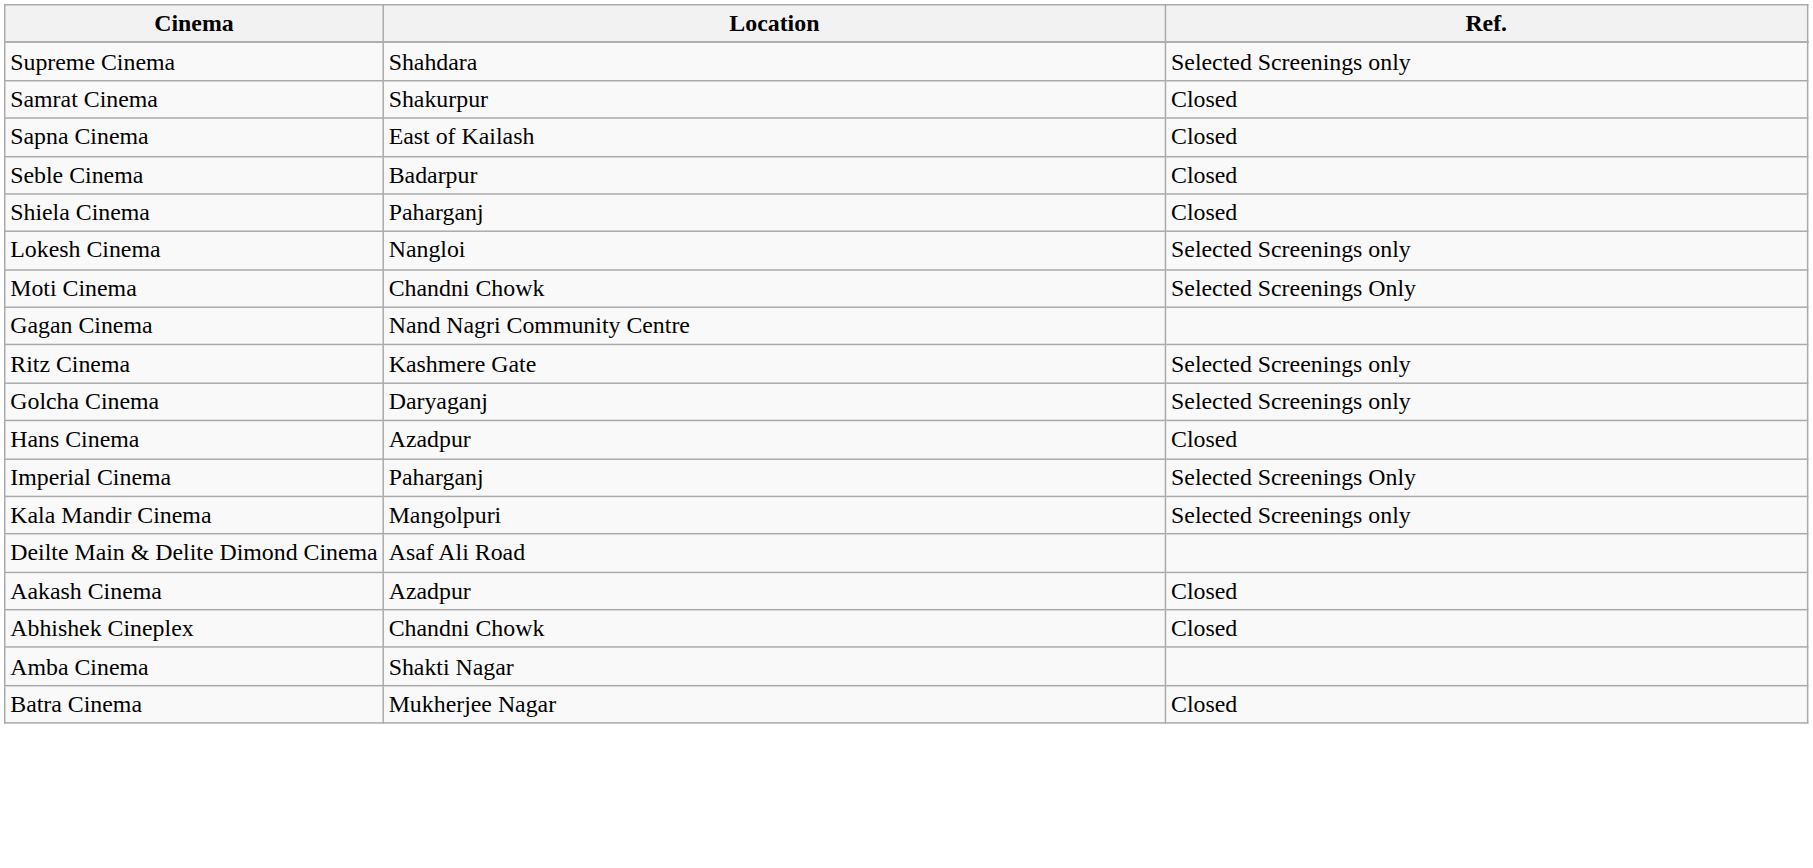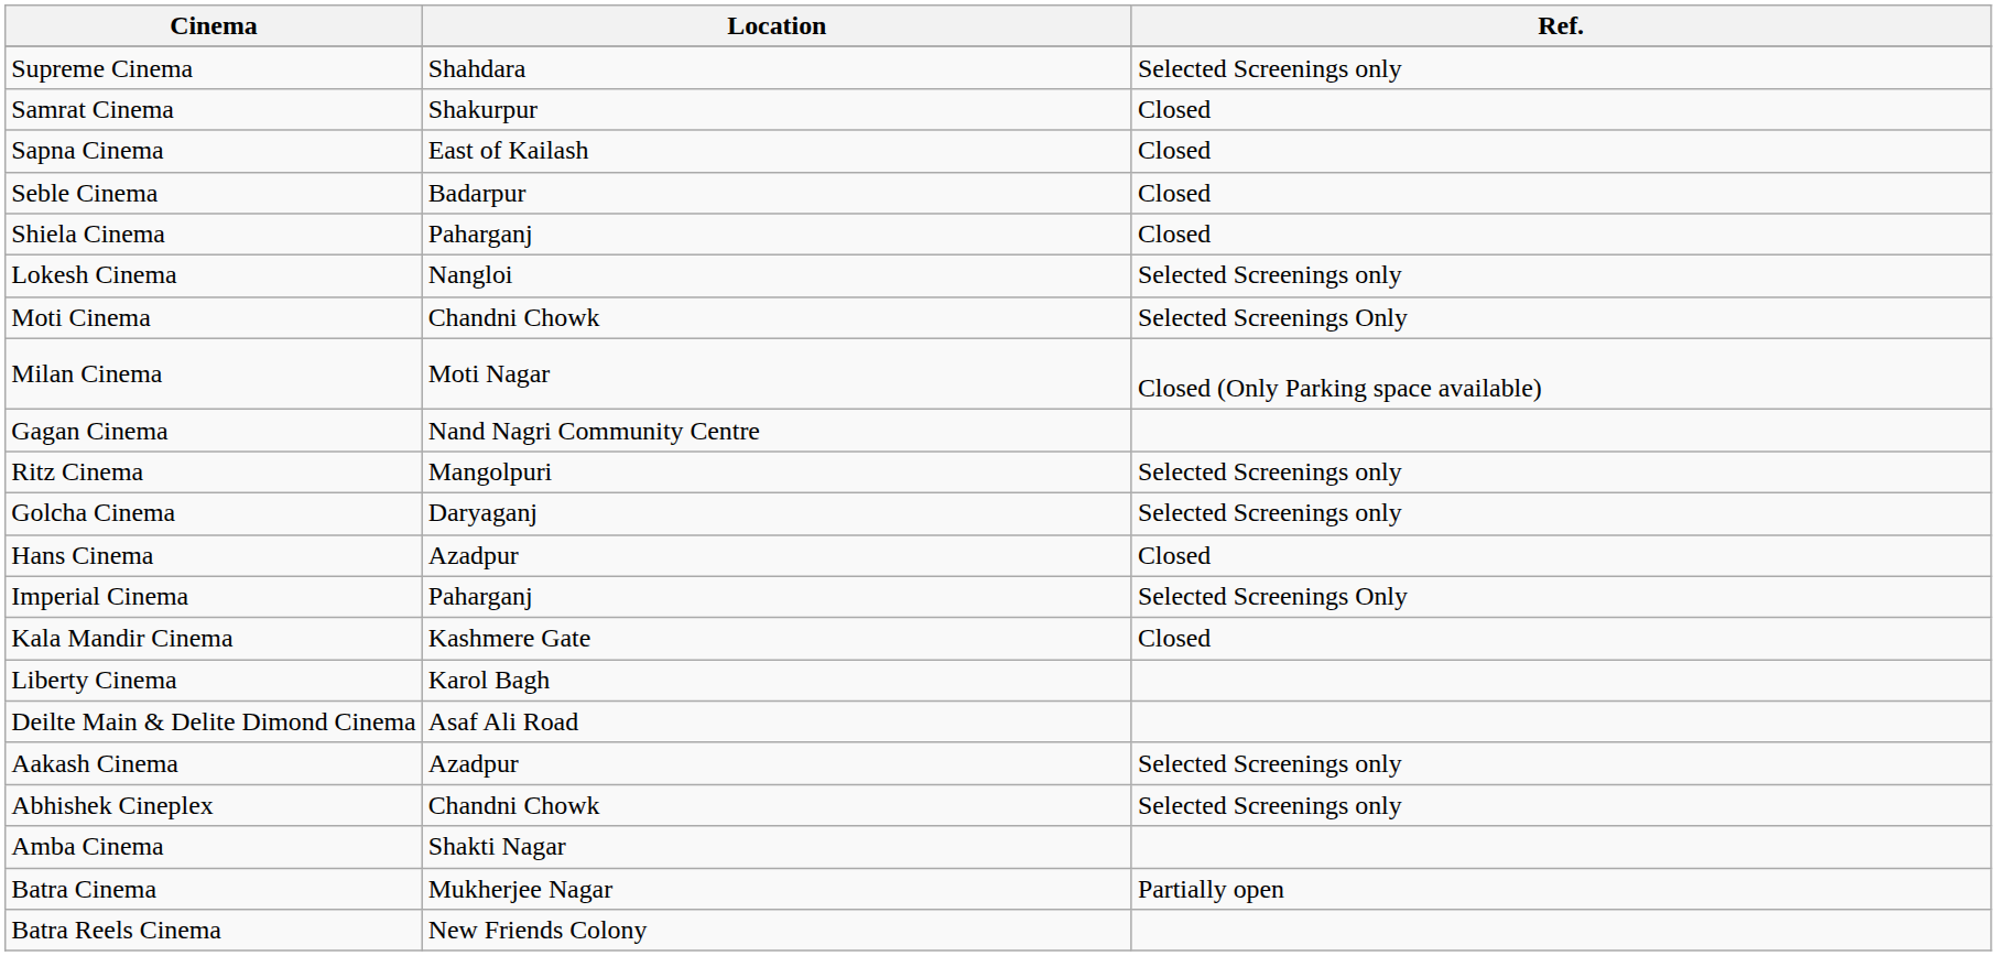+ row: Milan Cinema | Moti Nagar | Closed (Only Parking space available)
Ritz Cinema | Location: Kashmere Gate -> Mangolpuri
Kala Mandir Cinema | Location: Mangolpuri -> Kashmere Gate
Kala Mandir Cinema | Ref.: Selected Screenings only -> Closed
+ row: Liberty Cinema | Karol Bagh
Aakash Cinema | Ref.: Closed -> Selected Screenings only
Abhishek Cineplex | Ref.: Closed -> Selected Screenings only
Batra Cinema | Ref.: Closed -> Partially open
+ row: Batra Reels Cinema | New Friends Colony
